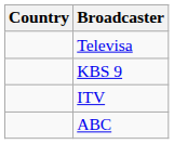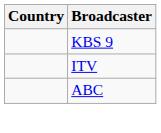- row: Televisa
